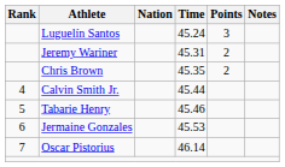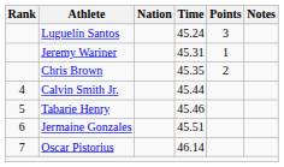Jeremy Wariner | Points: 2 -> 1
Jermaine Gonzales | Time: 45.53 -> 45.51
